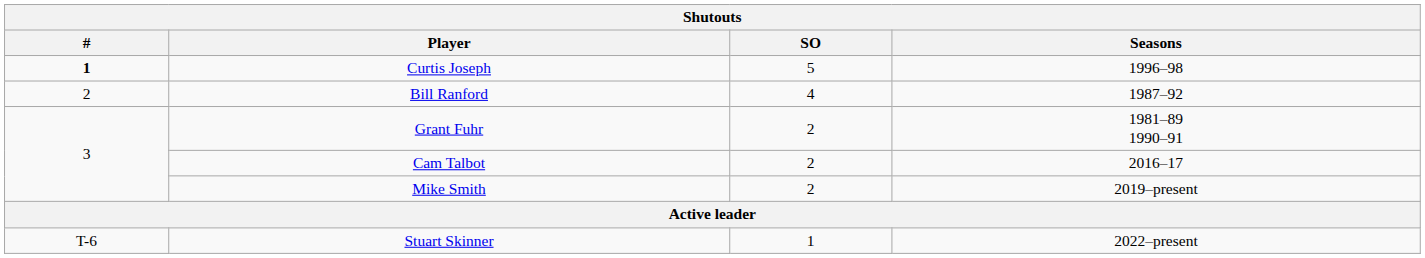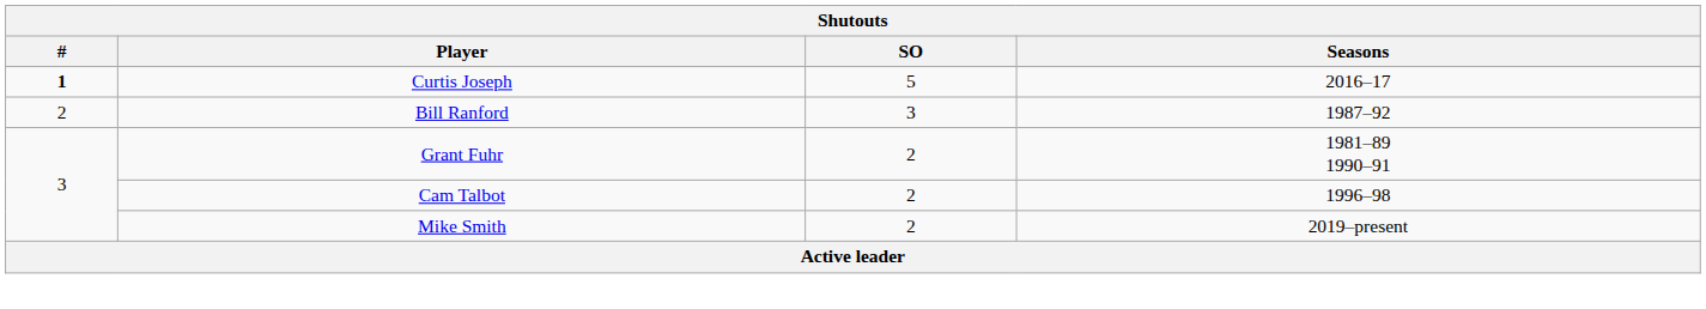Curtis Joseph | Seasons: 1996–98 -> 2016–17
Bill Ranford | SO: 4 -> 3
Cam Talbot | Seasons: 2016–17 -> 1996–98
- row: T-6 | Stuart Skinner | 1 | 2022–present
